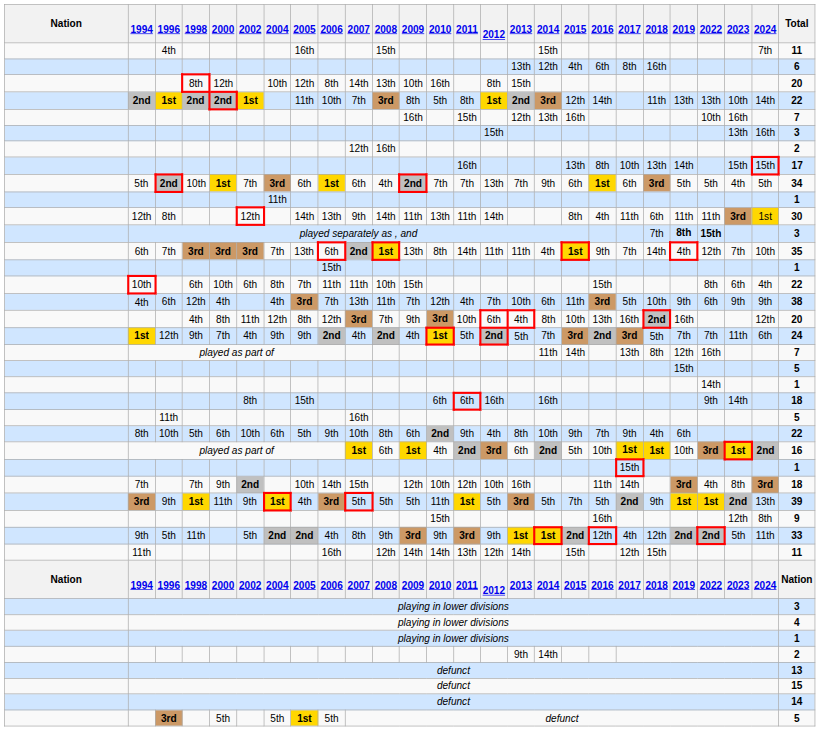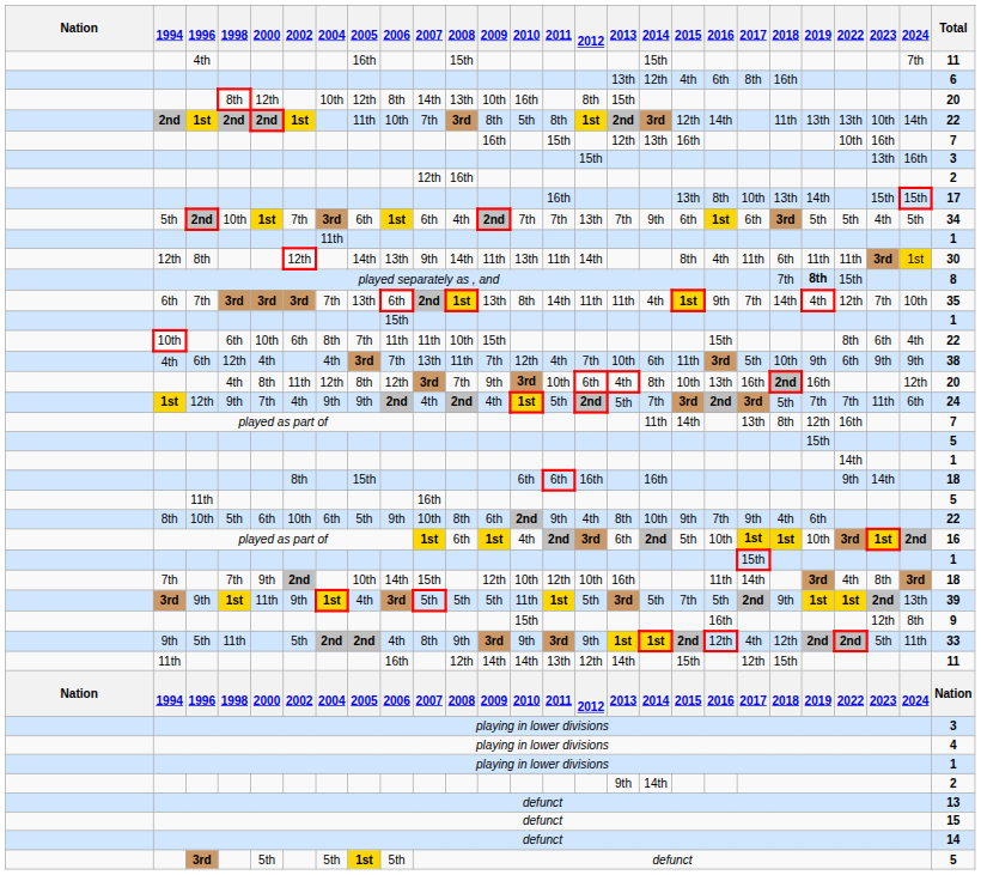played separately as , and | 2022: bold -> normal
played separately as , and | Total: 3 -> 8
